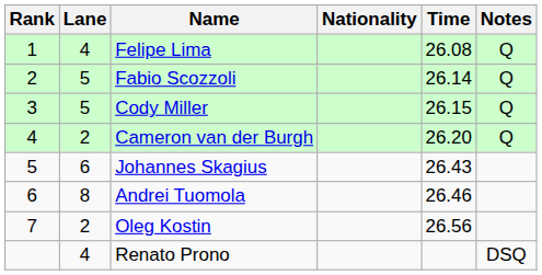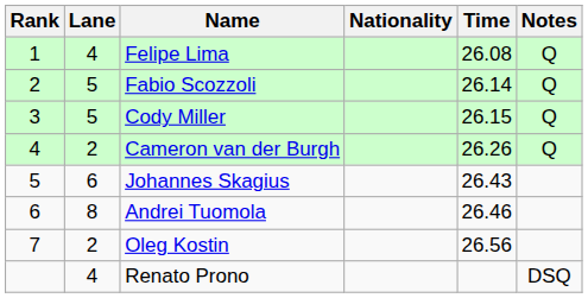Cameron van der Burgh | Time: 26.20 -> 26.26
